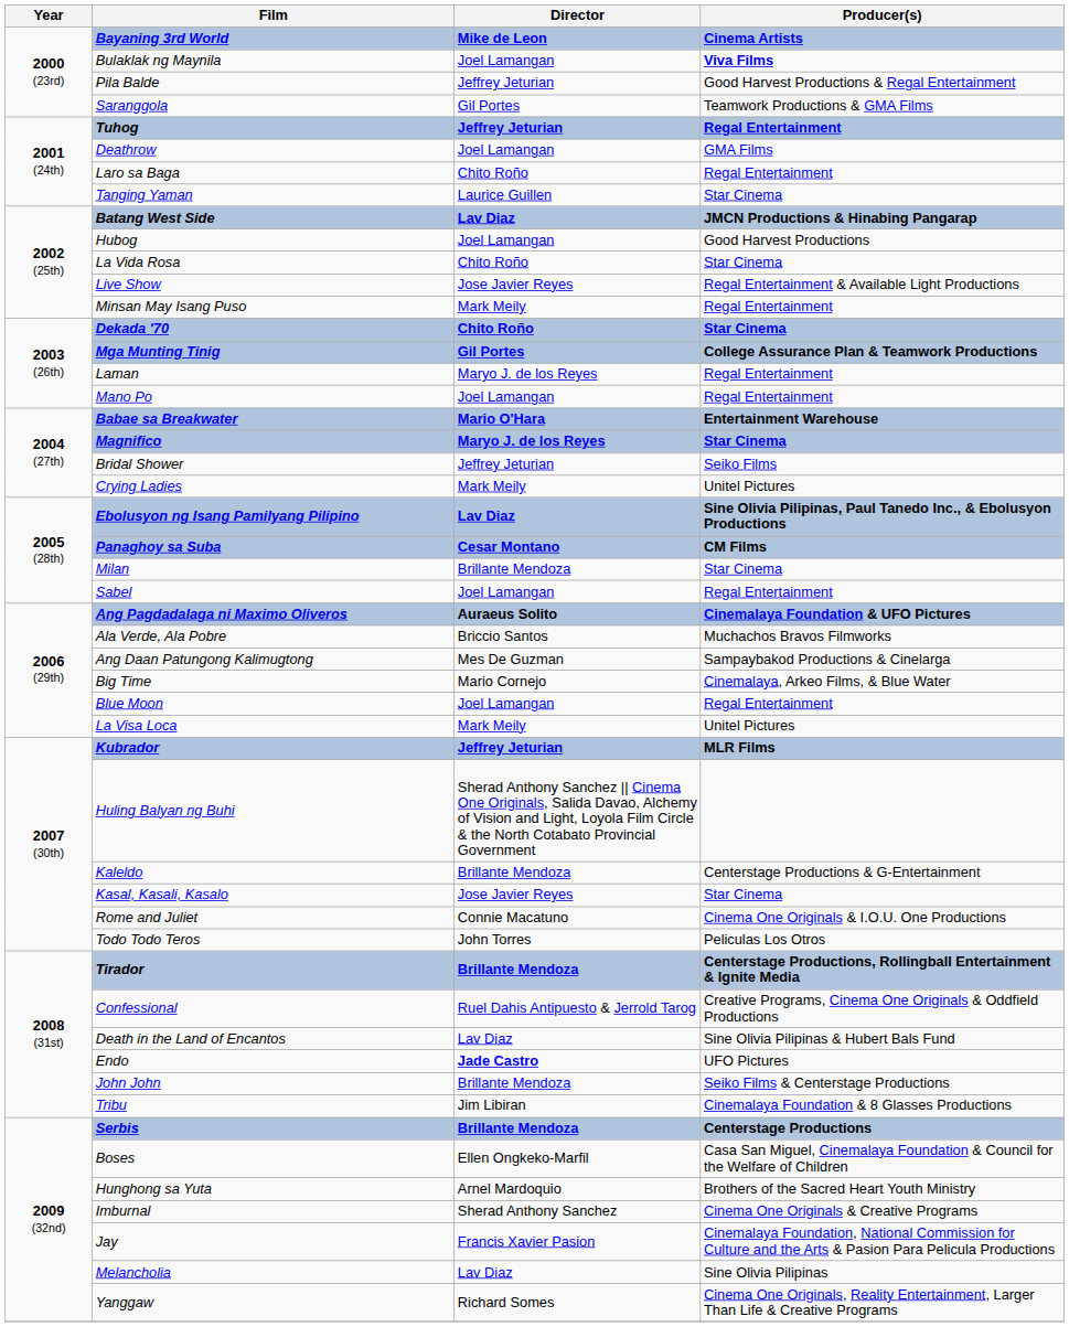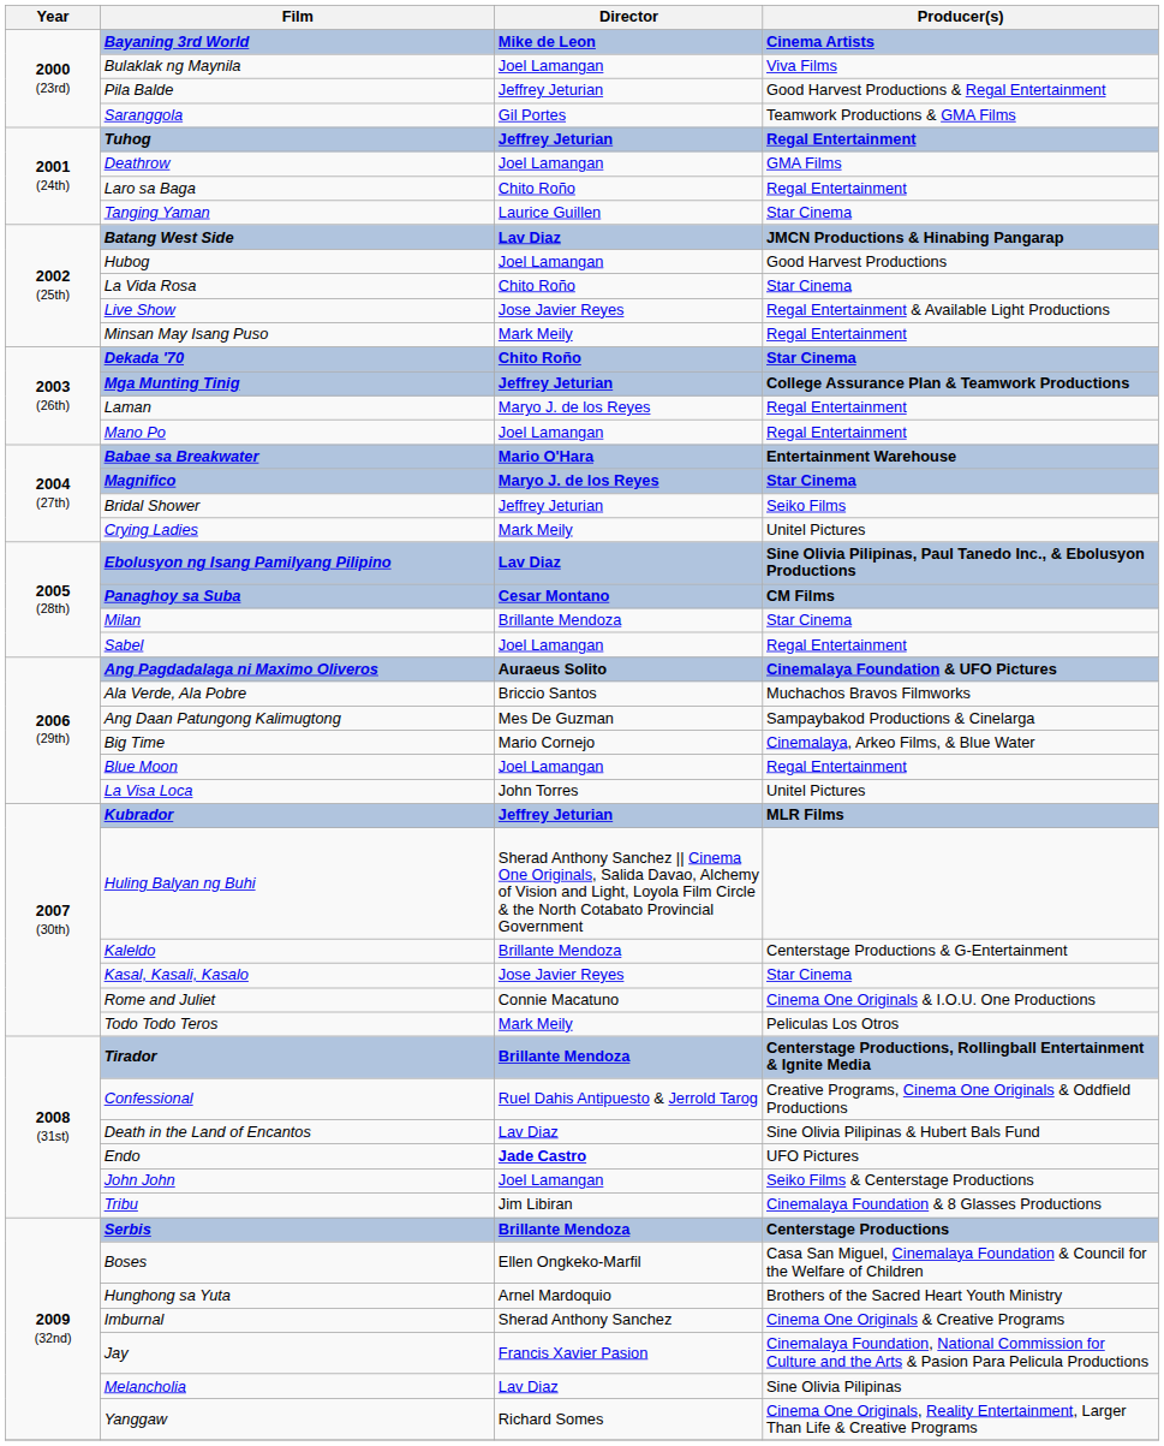Bulaklak ng Maynila | Producer(s): bold -> normal
Mga Munting Tinig | Director: Gil Portes -> Jeffrey Jeturian
La Visa Loca | Director: Mark Meily -> John Torres
Todo Todo Teros | Director: John Torres -> Mark Meily
John John | Director: Brillante Mendoza -> Joel Lamangan
